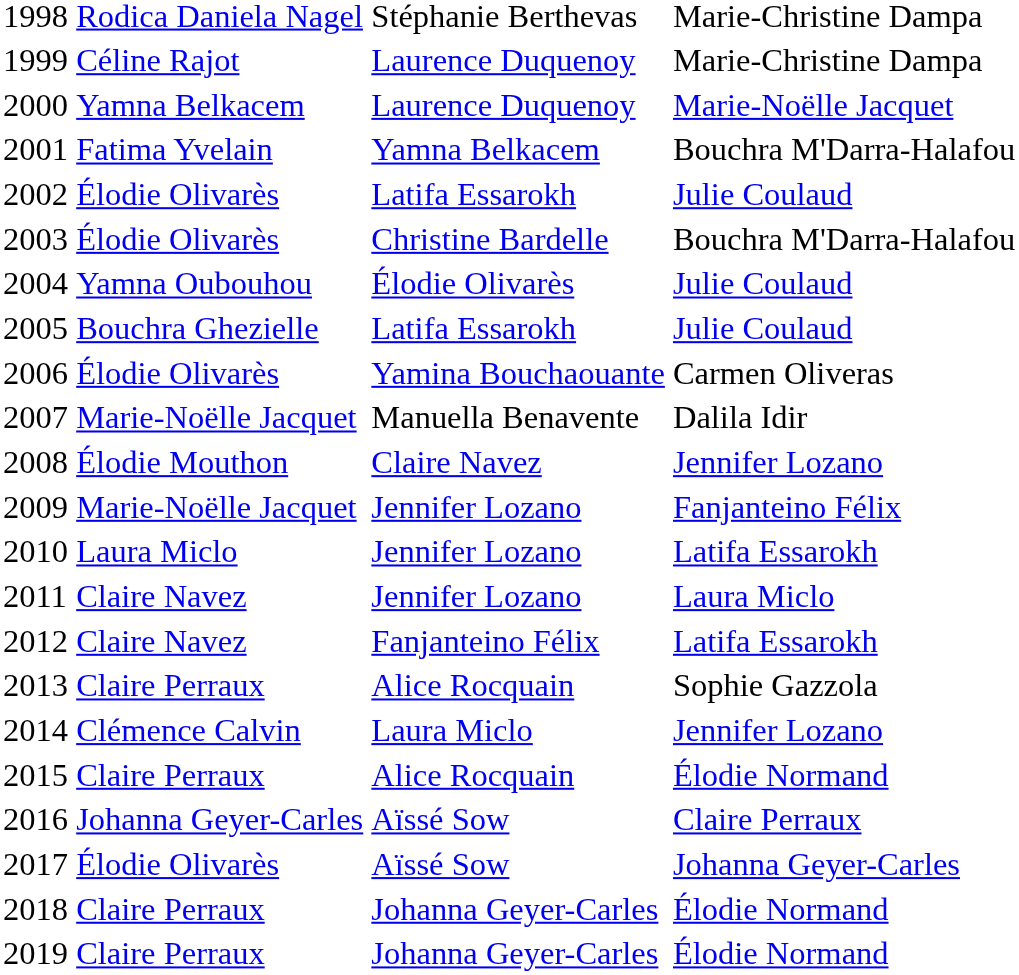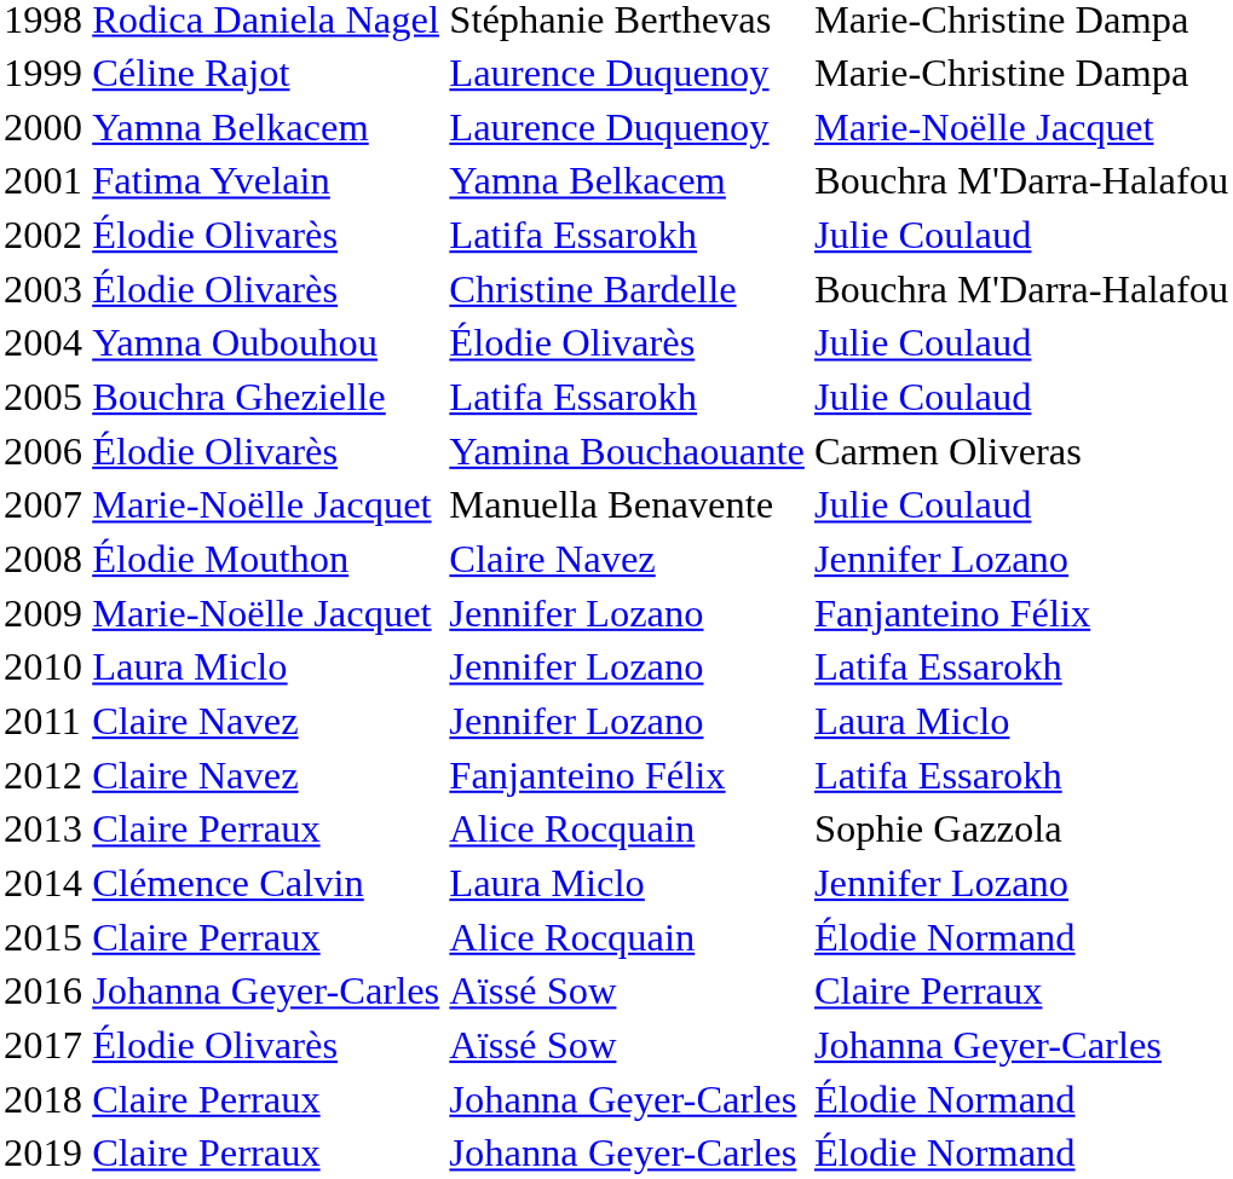2007 | column 4: Dalila Idir -> Julie Coulaud
